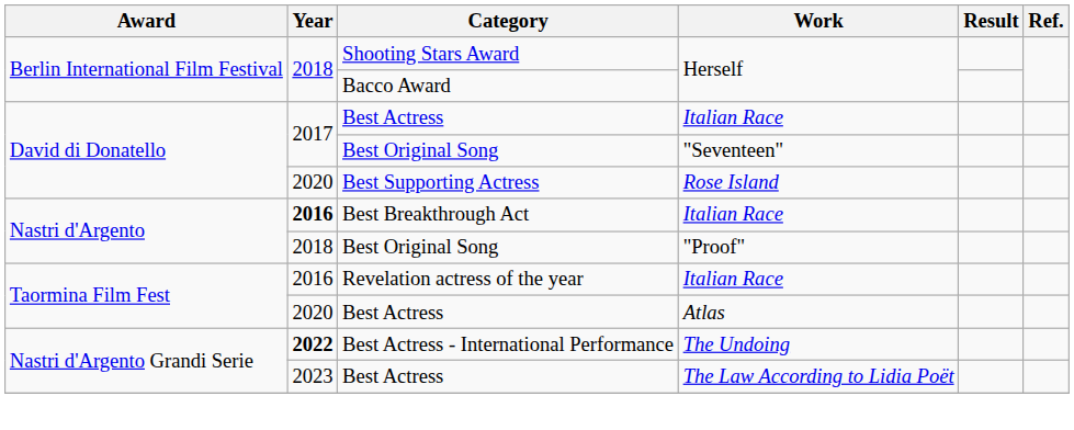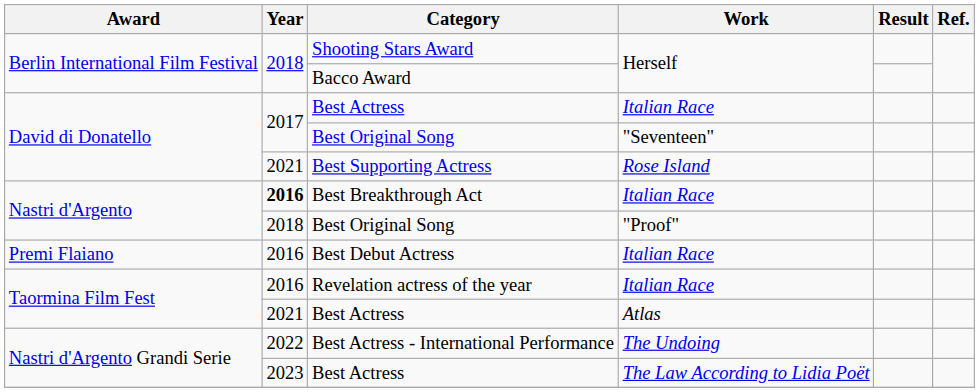Best Supporting Actress | Year: 2020 -> 2021
+ row: Premi Flaiano | 2016 | Best Debut Actress | Italian Race
Best Actress / Atlas | Year: 2020 -> 2021
Best Actress - International Performance | Year: bold -> normal
